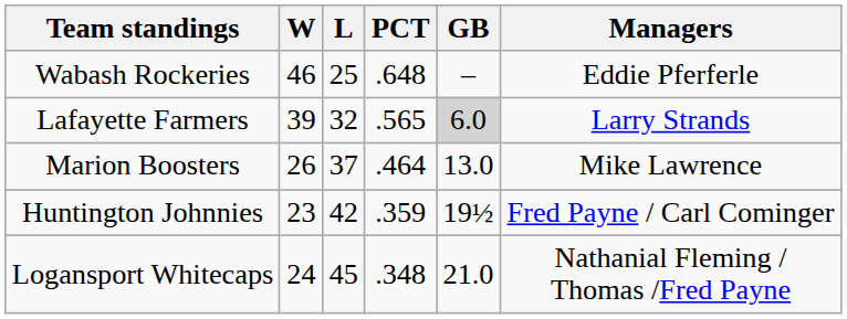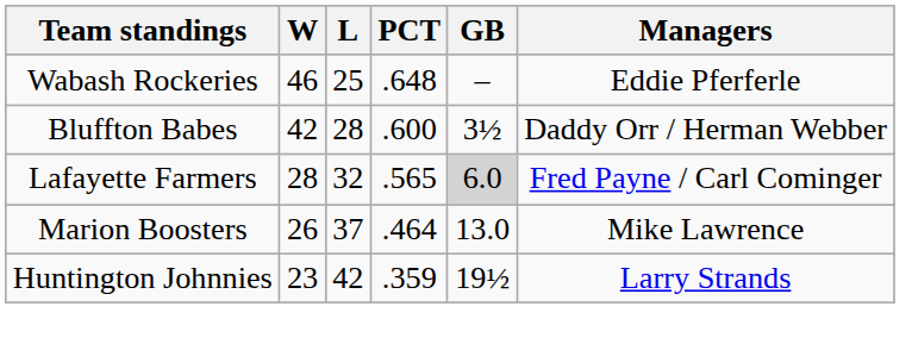+ row: Bluffton Babes | 42 | 28 | .600 | 3½ | Daddy Orr / Herman Webber
Lafayette Farmers | W: 39 -> 28
Lafayette Farmers | Managers: Larry Strands -> Fred Payne / Carl Cominger
Huntington Johnnies | Managers: Fred Payne / Carl Cominger -> Larry Strands
- row: Logansport Whitecaps | 24 | 45 | .348 | 21.0 | Nathanial Fleming / Thomas /Fred Payne
